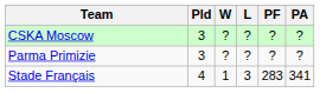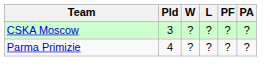Parma Primizie | Pld: 3 -> 4
- row: Stade Français | 4 | 1 | 3 | 283 | 341
